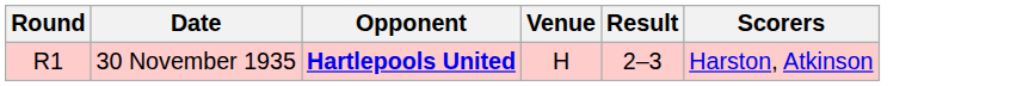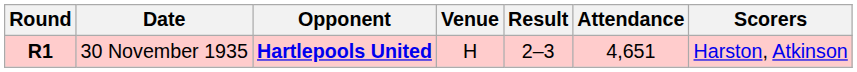+ column: Attendance | 4,651
30 November 1935 | Round: normal -> bold
